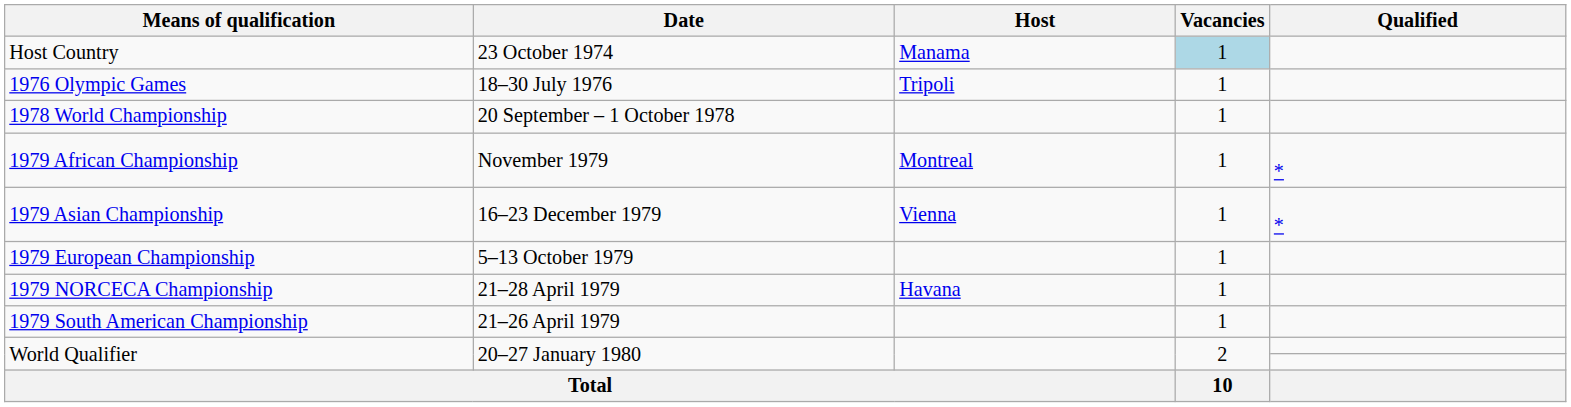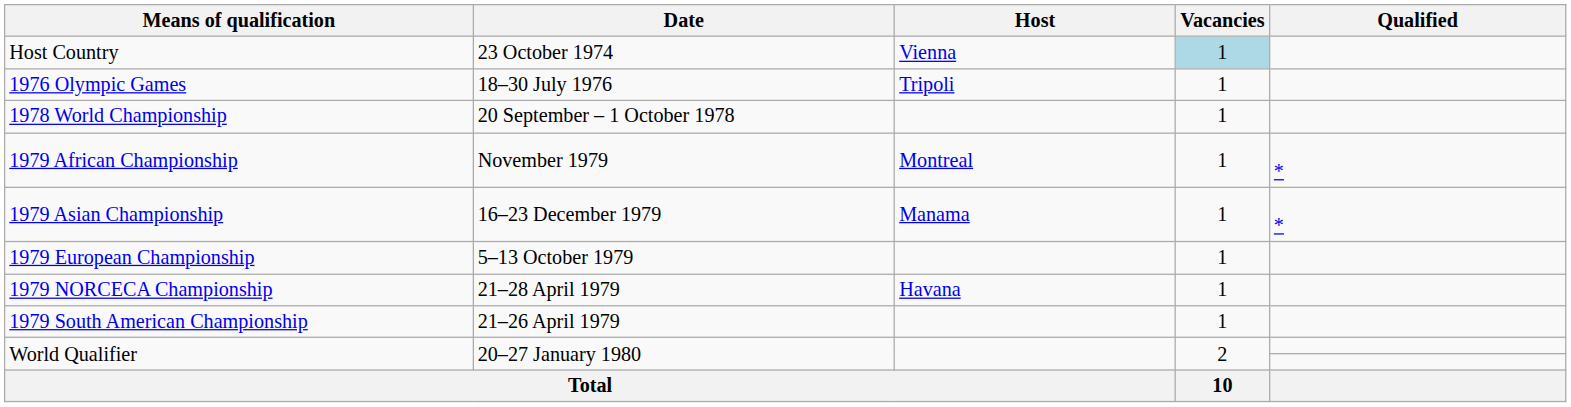Host Country | Host: Manama -> Vienna
1979 Asian Championship | Host: Vienna -> Manama
